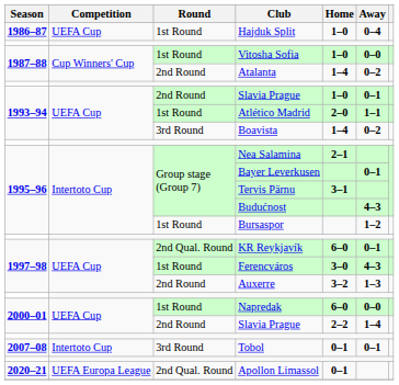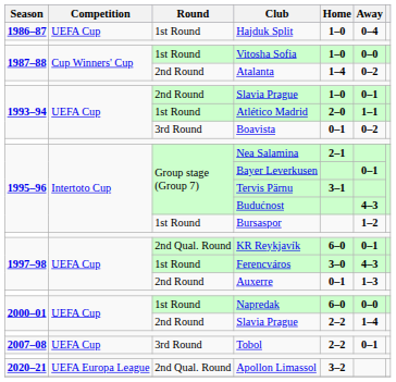Boavista | Home: 1–4 -> 0–1
Auxerre | Home: 3–2 -> 0–1
Tobol | Competition: Intertoto Cup -> UEFA Cup
Tobol | Home: 0–1 -> 2–2
Apollon Limassol | Home: 0–1 -> 3–2
